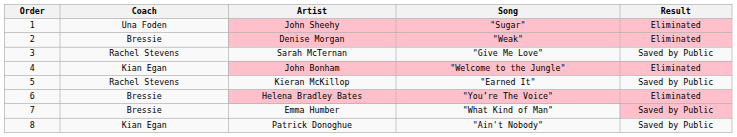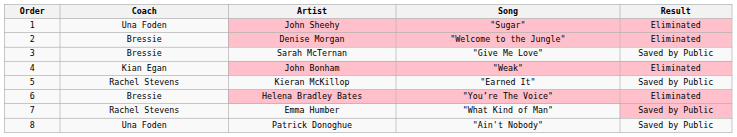Denise Morgan | Song: "Weak" -> "Welcome to the Jungle"
Sarah McTernan | Coach: Rachel Stevens -> Bressie
John Bonham | Song: "Welcome to the Jungle" -> "Weak"
Emma Humber | Coach: Bressie -> Rachel Stevens
Patrick Donoghue | Coach: Kian Egan -> Una Foden
